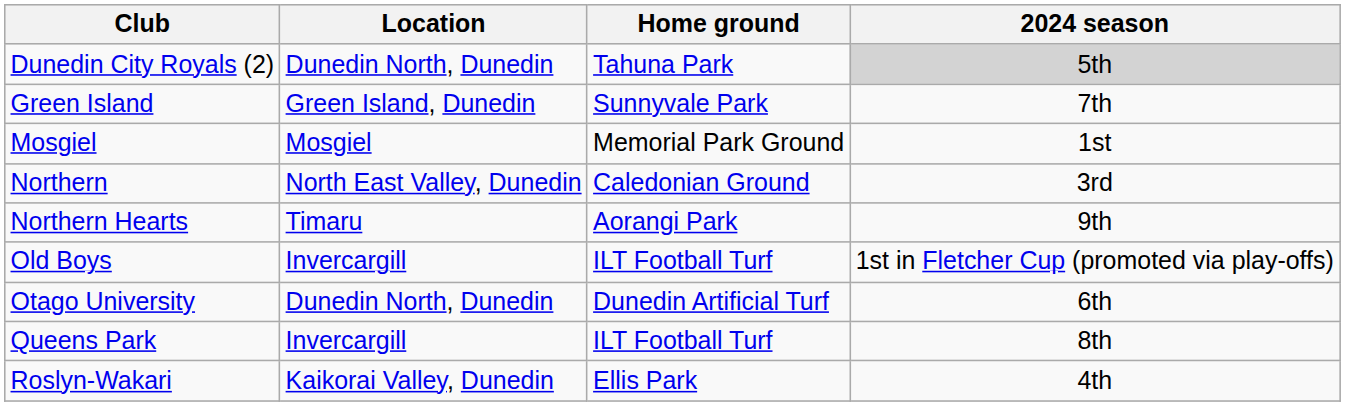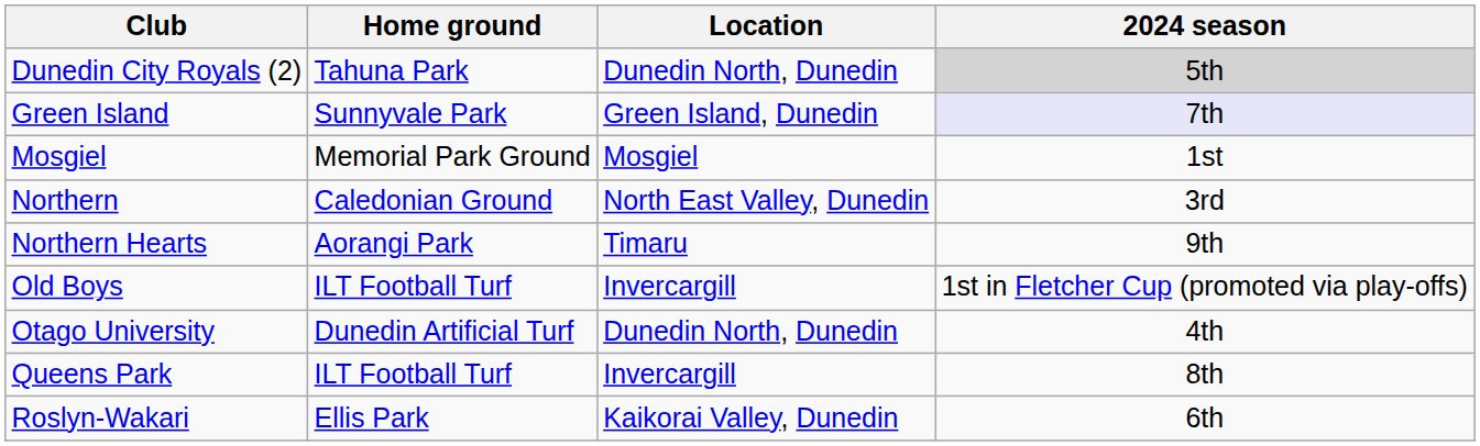columns swapped: Home ground <-> Location
Green Island | 2024 season: no background -> lavender background
Otago University | 2024 season: 6th -> 4th
Roslyn-Wakari | 2024 season: 4th -> 6th
